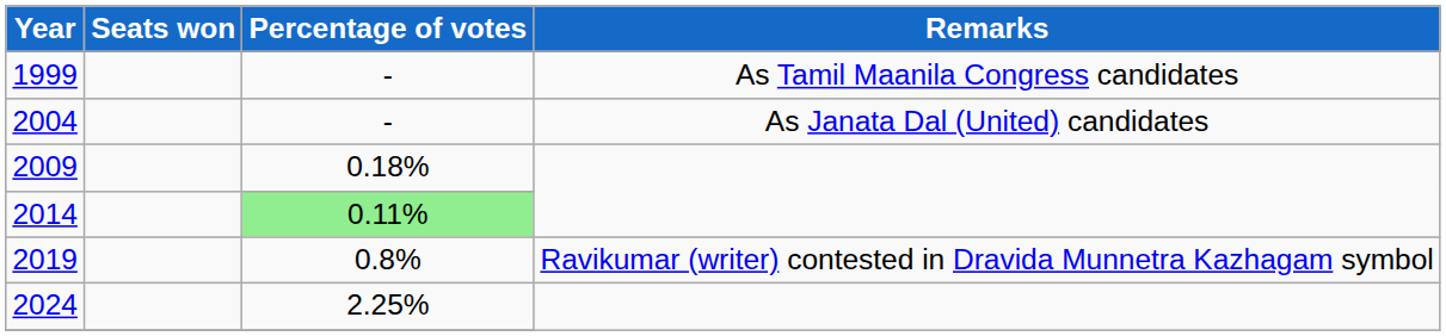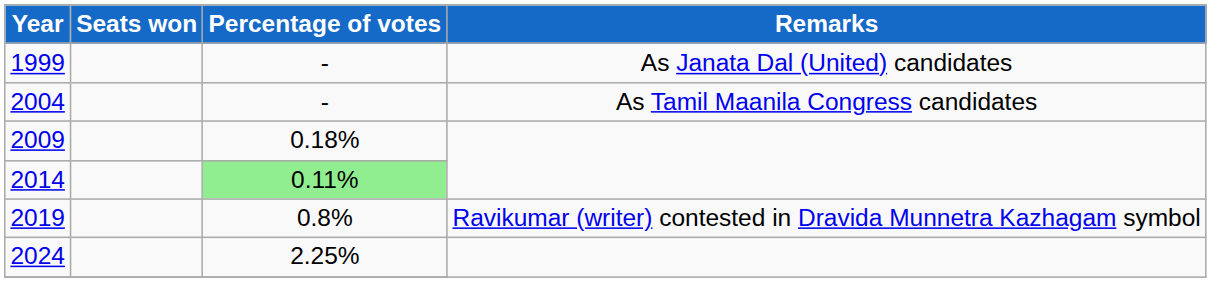1999 | Remarks: As Tamil Maanila Congress candidates -> As Janata Dal (United) candidates
2004 | Remarks: As Janata Dal (United) candidates -> As Tamil Maanila Congress candidates
